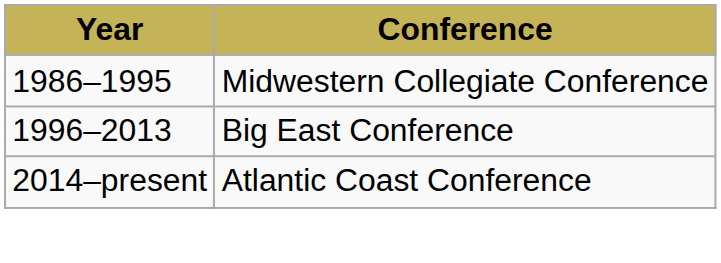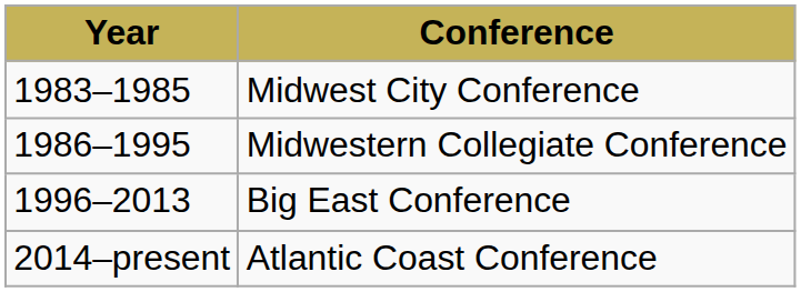+ row: 1983–1985 | Midwest City Conference
